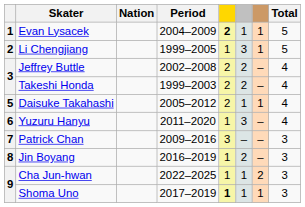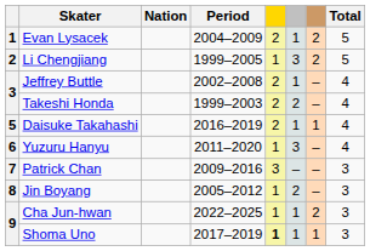Evan Lysacek | column 5: bold -> normal
Evan Lysacek | column 7: 1 -> 2
Li Chengjiang | column 7: 1 -> 2
Jeffrey Buttle | column 6: 2 -> 1
Daisuke Takahashi | Period: 2005–2012 -> 2016–2019
Jin Boyang | Period: 2016–2019 -> 2005–2012
